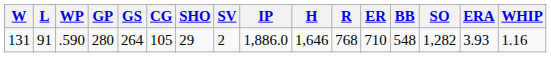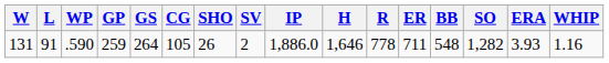131 | GP: 280 -> 259
131 | SHO: 29 -> 26
131 | R: 768 -> 778
131 | ER: 710 -> 711
